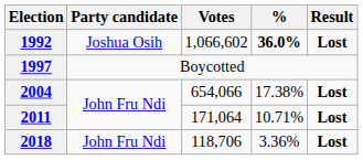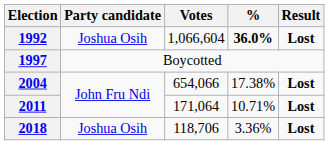1992 | Votes: 1,066,602 -> 1,066,604
2018 | Party candidate: John Fru Ndi -> Joshua Osih
